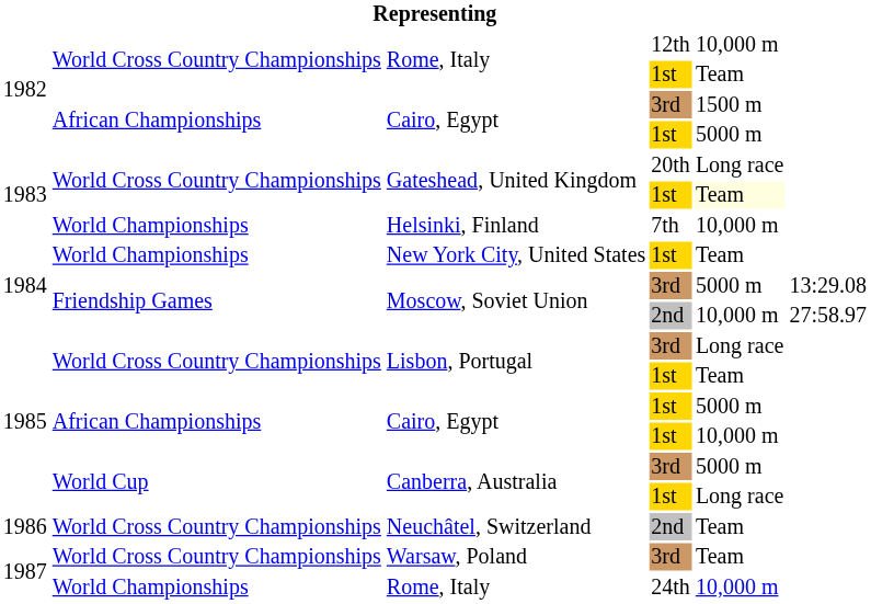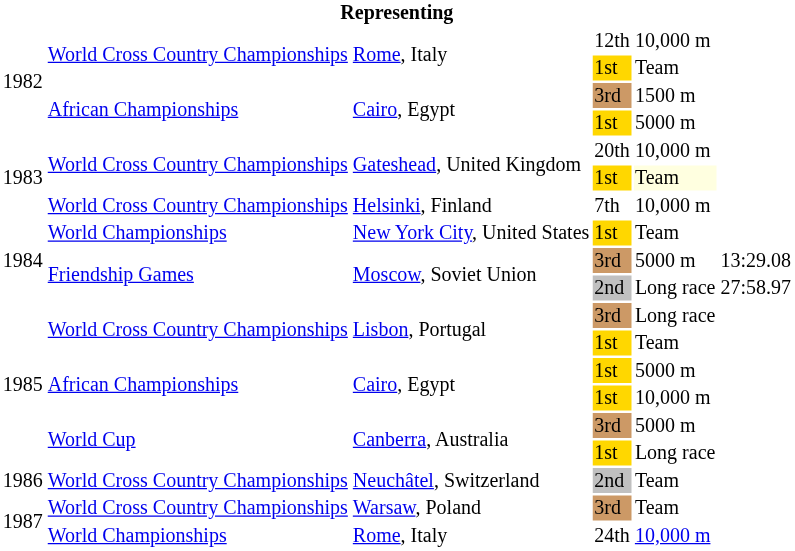Gateshead, United Kingdom / 20th | column 5: Long race -> 10,000 m
Helsinki, Finland | column 2: World Championships -> World Cross Country Championships
Moscow, Soviet Union / 2nd | column 5: 10,000 m -> Long race
